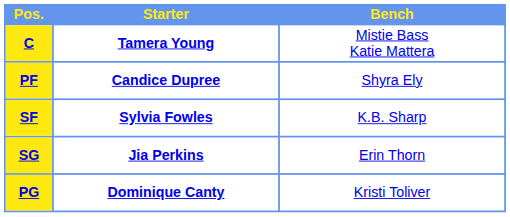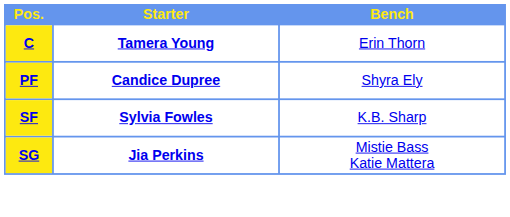C | Bench: Mistie Bass Katie Mattera -> Erin Thorn
SG | Bench: Erin Thorn -> Mistie Bass Katie Mattera
- row: PG | Dominique Canty | Kristi Toliver
